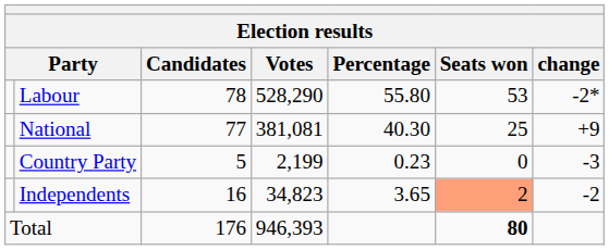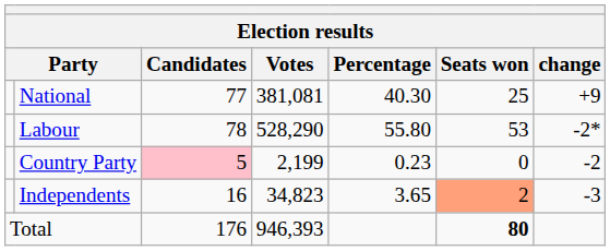rows swapped: Labour <-> National
Country Party | Candidates: no background -> pink background
Country Party | change: -3 -> -2
Independents | change: -2 -> -3
